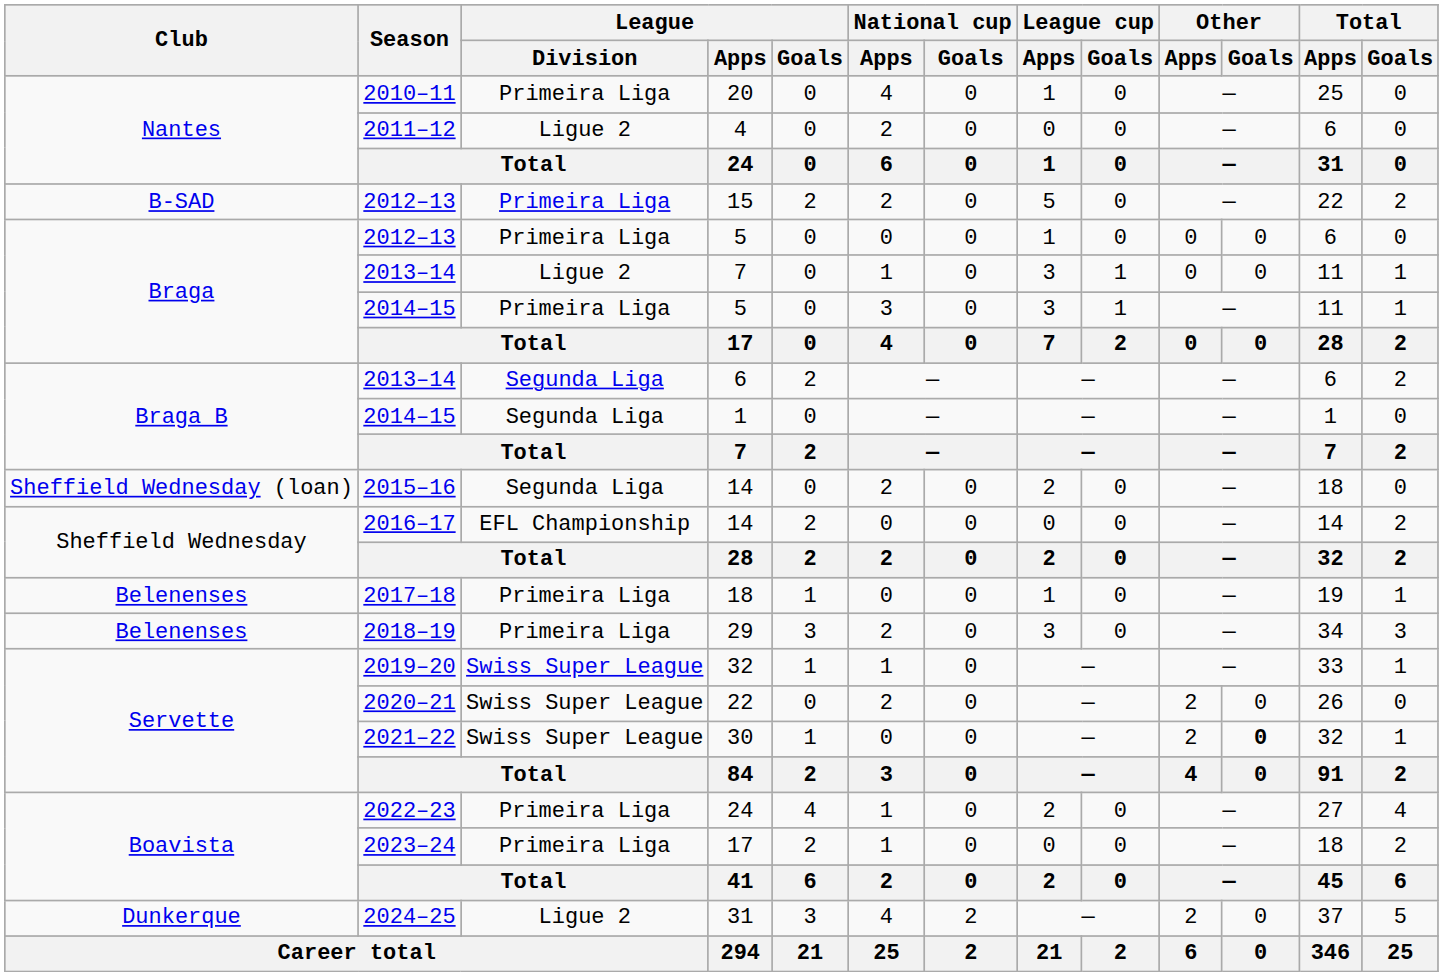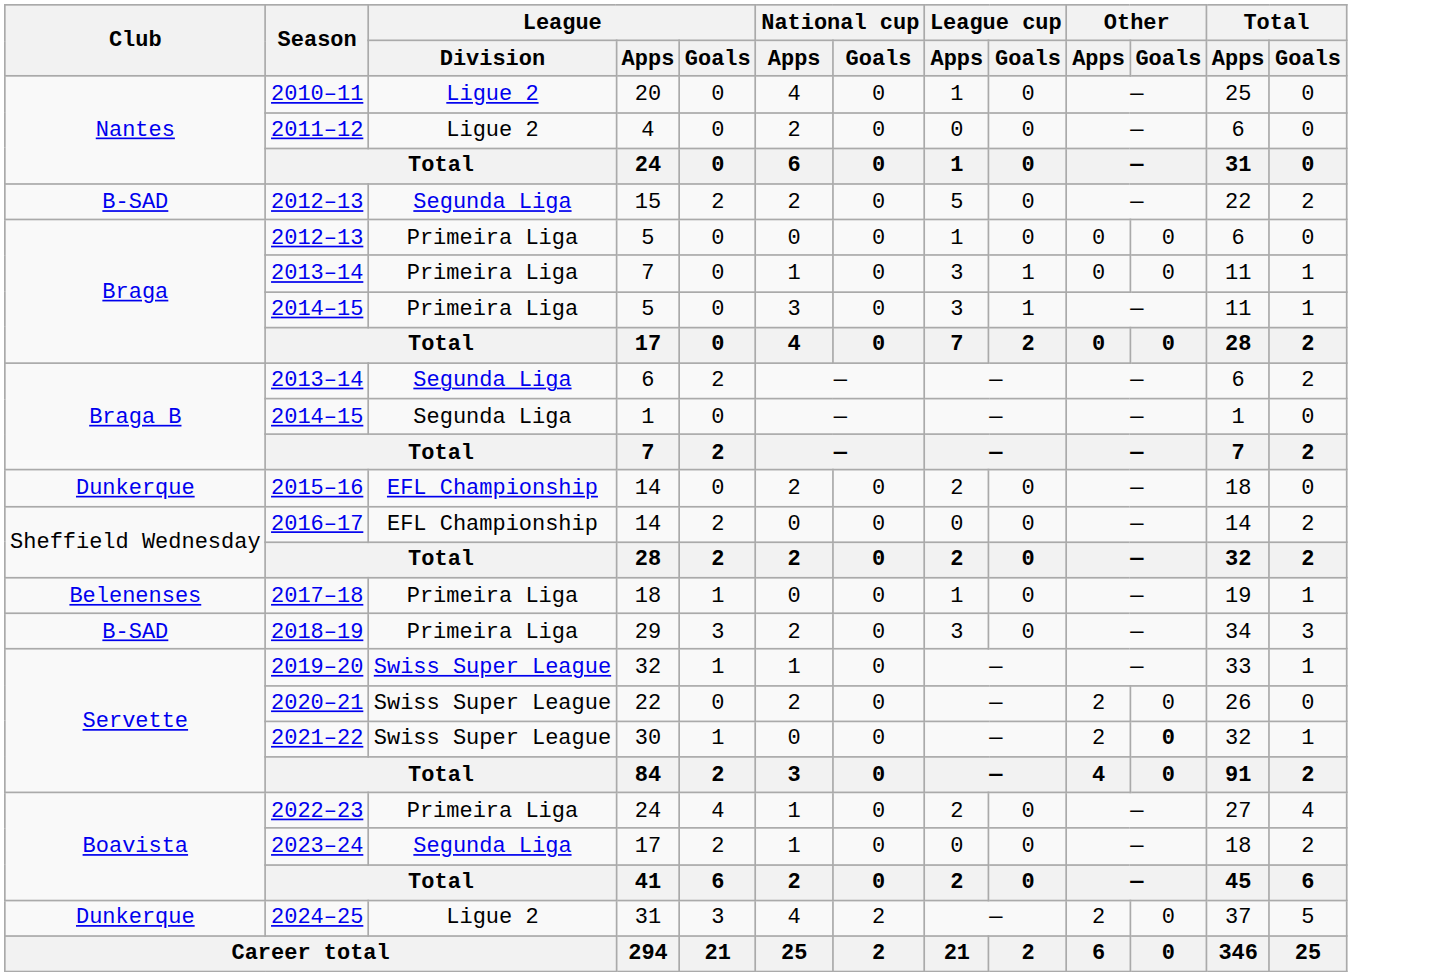20 | League / Division: Primeira Liga -> Ligue 2
15 | League / Division: Primeira Liga -> Segunda Liga
2013–14 / 7 | League / Division: Ligue 2 -> Primeira Liga
2015–16 / 14 | Club: Sheffield Wednesday (loan) -> Dunkerque
2015–16 / 14 | League / Division: Segunda Liga -> EFL Championship
29 | Club: Belenenses -> B-SAD
2023–24 / 17 | League / Division: Primeira Liga -> Segunda Liga
